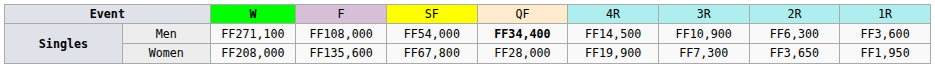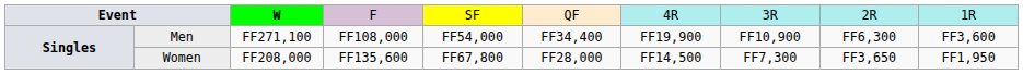Men | column 6: bold -> normal
Men | column 7: FF14,500 -> FF19,900
Women | column 7: FF19,900 -> FF14,500
